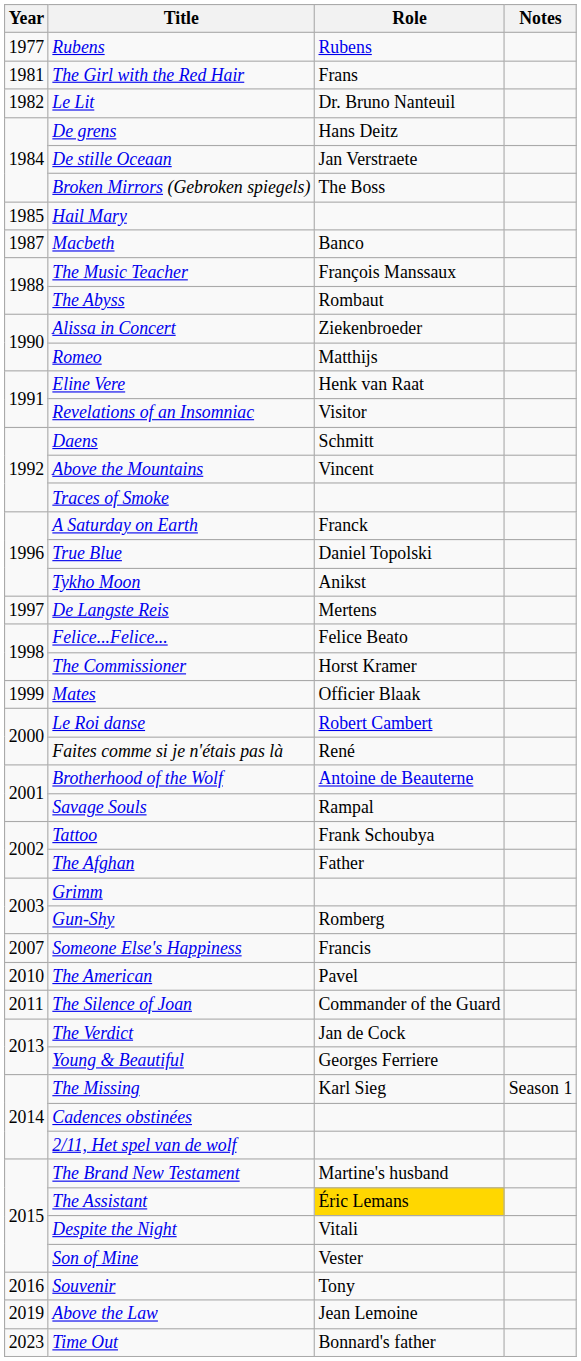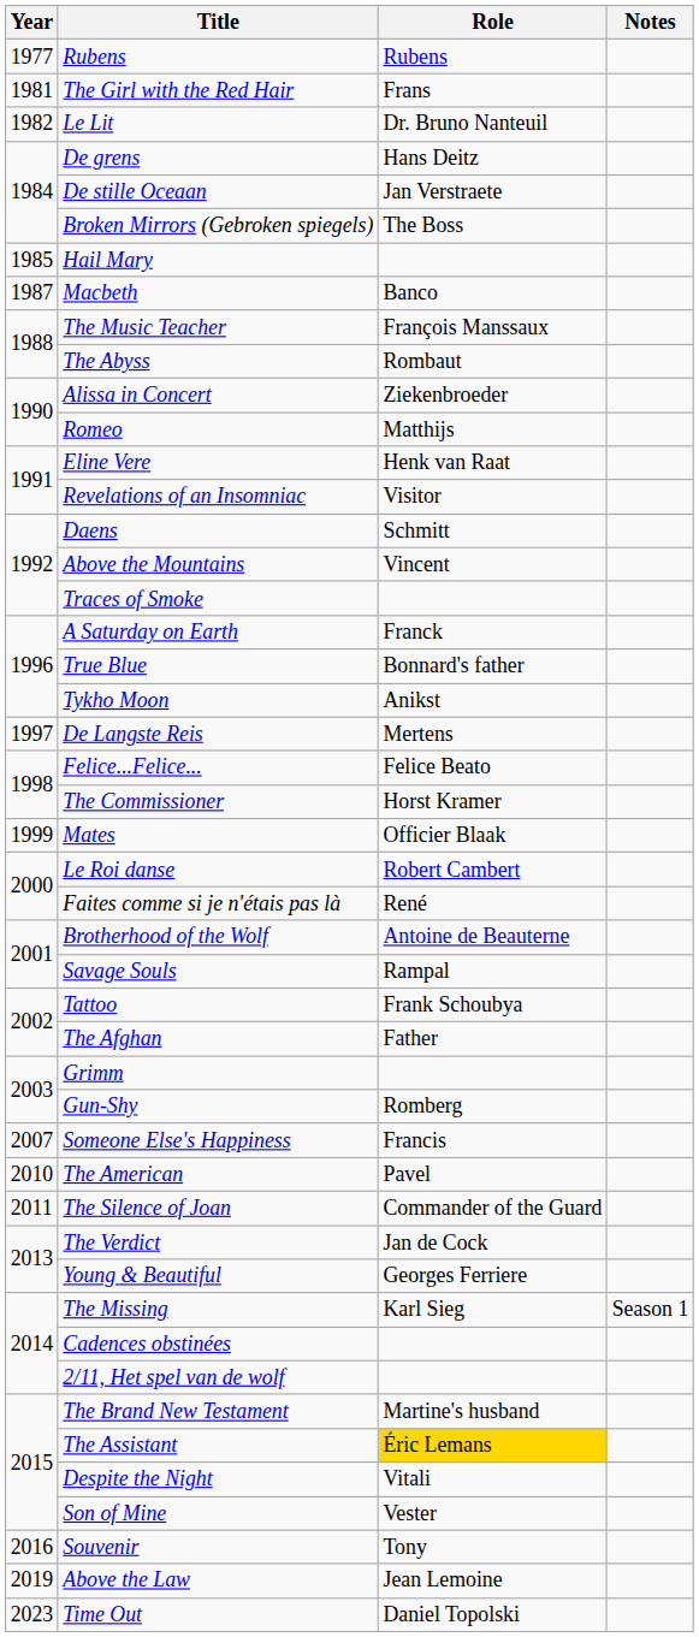True Blue | Role: Daniel Topolski -> Bonnard's father
Time Out | Role: Bonnard's father -> Daniel Topolski
